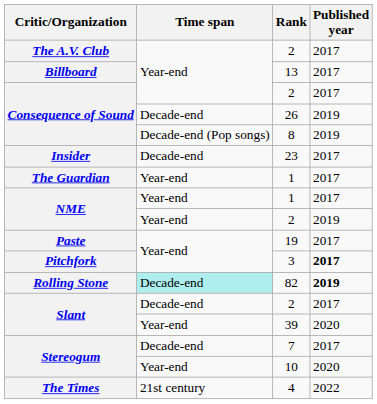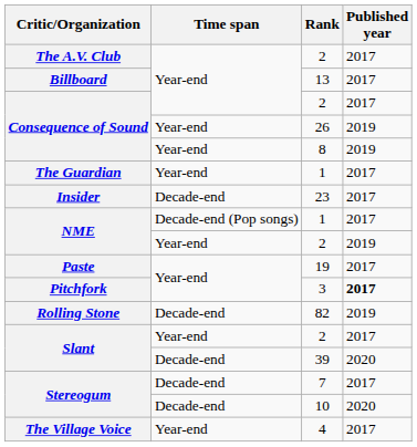Consequence of Sound / 26 | Time span: Decade-end -> Year-end
Consequence of Sound / 8 | Time span: Decade-end (Pop songs) -> Year-end
rows swapped: The Guardian <-> Insider
NME / 1 | Time span: Year-end -> Decade-end (Pop songs)
Rolling Stone | Time span: paleturquoise background -> no background
Rolling Stone | Published year: bold -> normal
Slant / 2 | Time span: Decade-end -> Year-end
Slant / 39 | Time span: Year-end -> Decade-end
Stereogum / 10 | Time span: Year-end -> Decade-end
+ row: The Village Voice | Year-end | 4 | 2017
- row: The Times | 21st century | 4 | 2022
